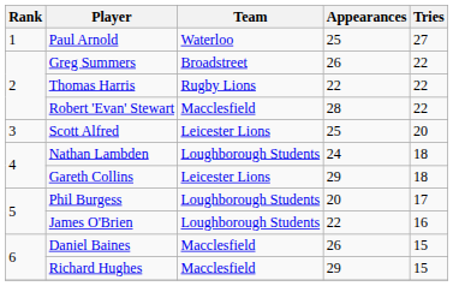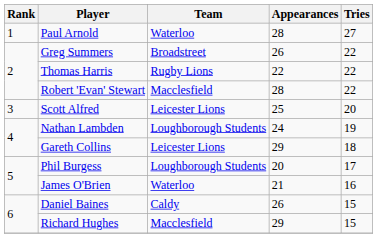Paul Arnold | Appearances: 25 -> 28
Nathan Lambden | Tries: 18 -> 19
James O'Brien | Team: Loughborough Students -> Waterloo
James O'Brien | Appearances: 22 -> 21
Daniel Baines | Team: Macclesfield -> Caldy
